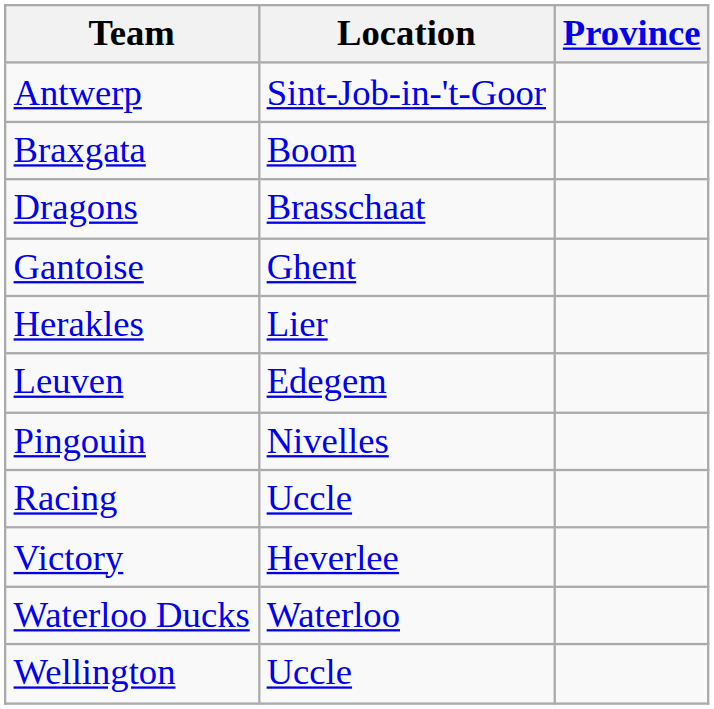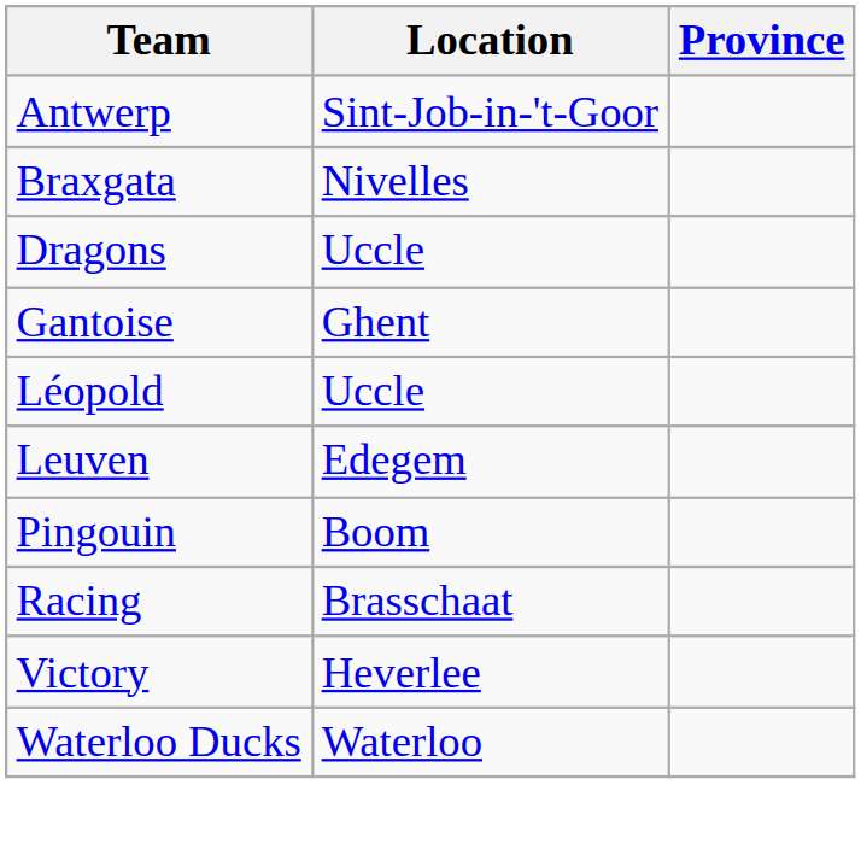Braxgata | Location: Boom -> Nivelles
Dragons | Location: Brasschaat -> Uccle
- row: Herakles | Lier
+ row: Léopold | Uccle
Pingouin | Location: Nivelles -> Boom
Racing | Location: Uccle -> Brasschaat
- row: Wellington | Uccle
